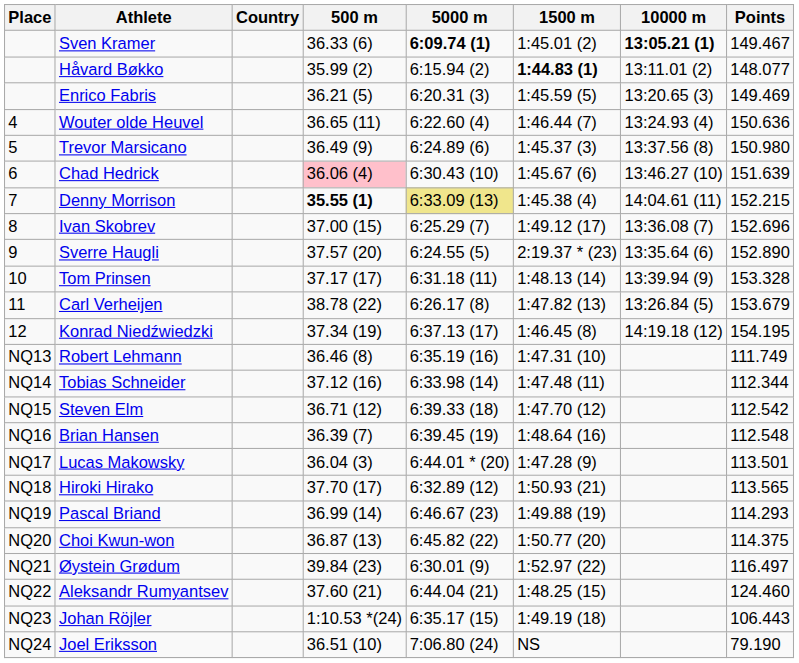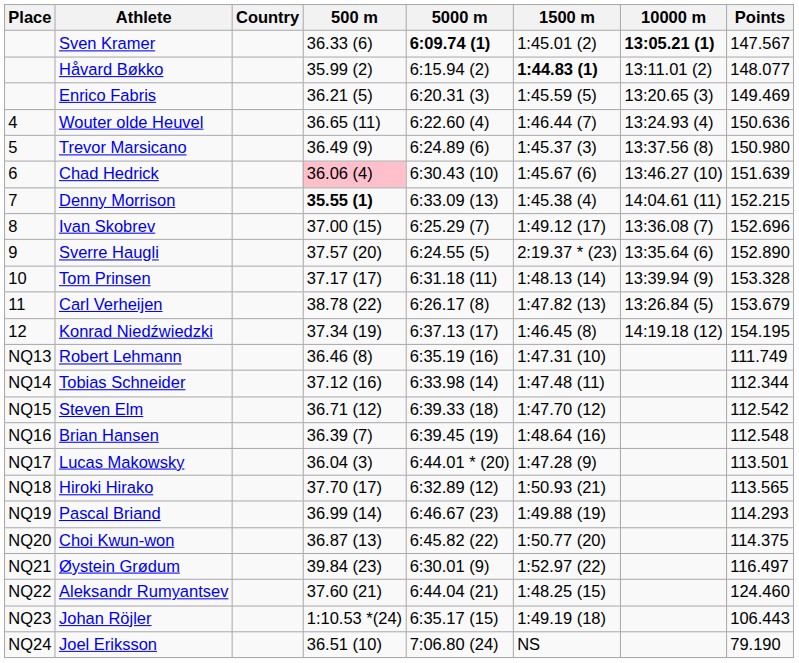Sven Kramer | Points: 149.467 -> 147.567
Denny Morrison | 5000 m: khaki background -> no background
